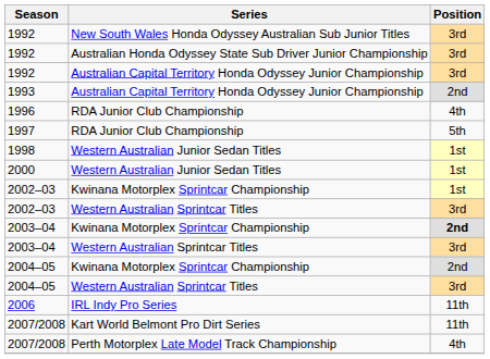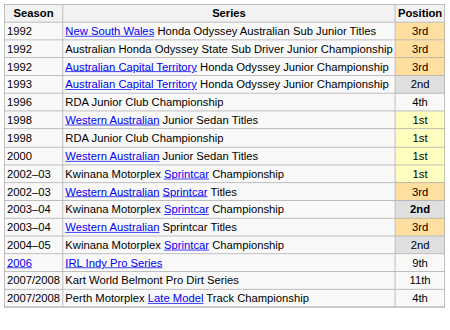- row: 1997 | RDA Junior Club Championship | 5th
+ row: 1998 | RDA Junior Club Championship | 1st
- row: 2004–05 | Western Australian Sprintcar Titles | 3rd
2006 | Position: 11th -> 9th
